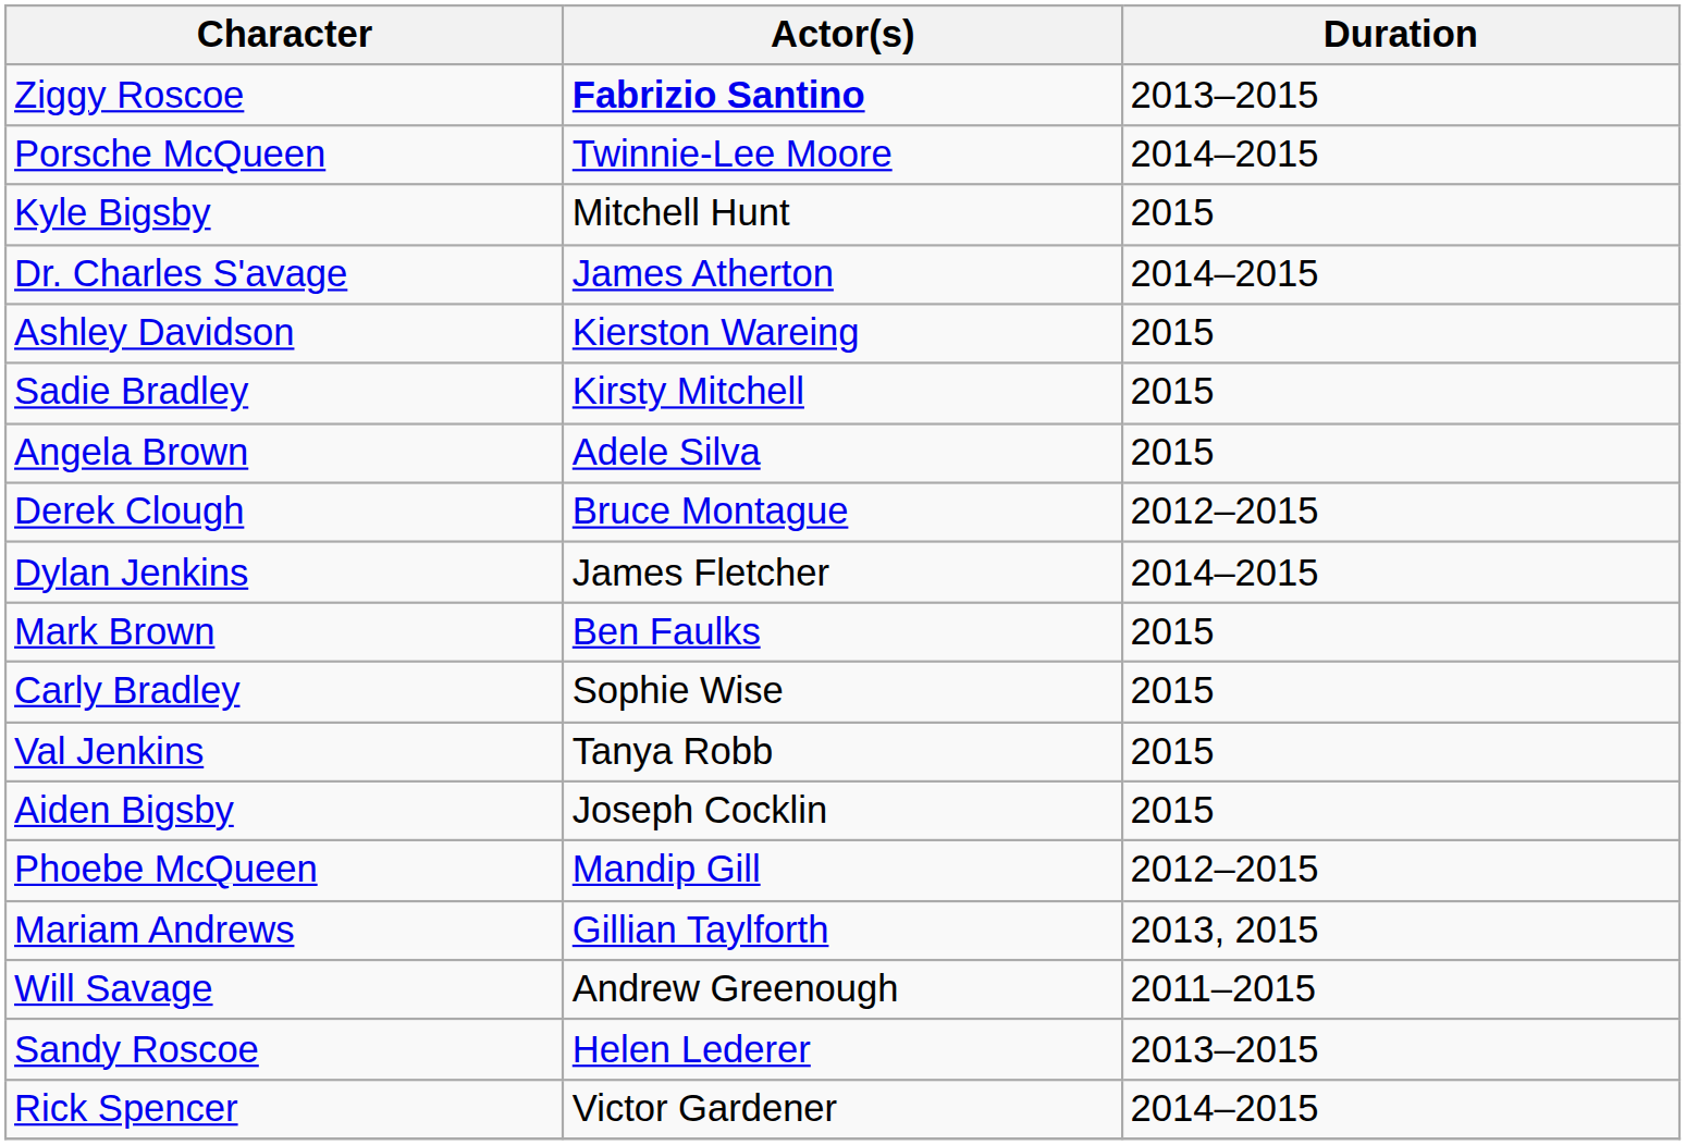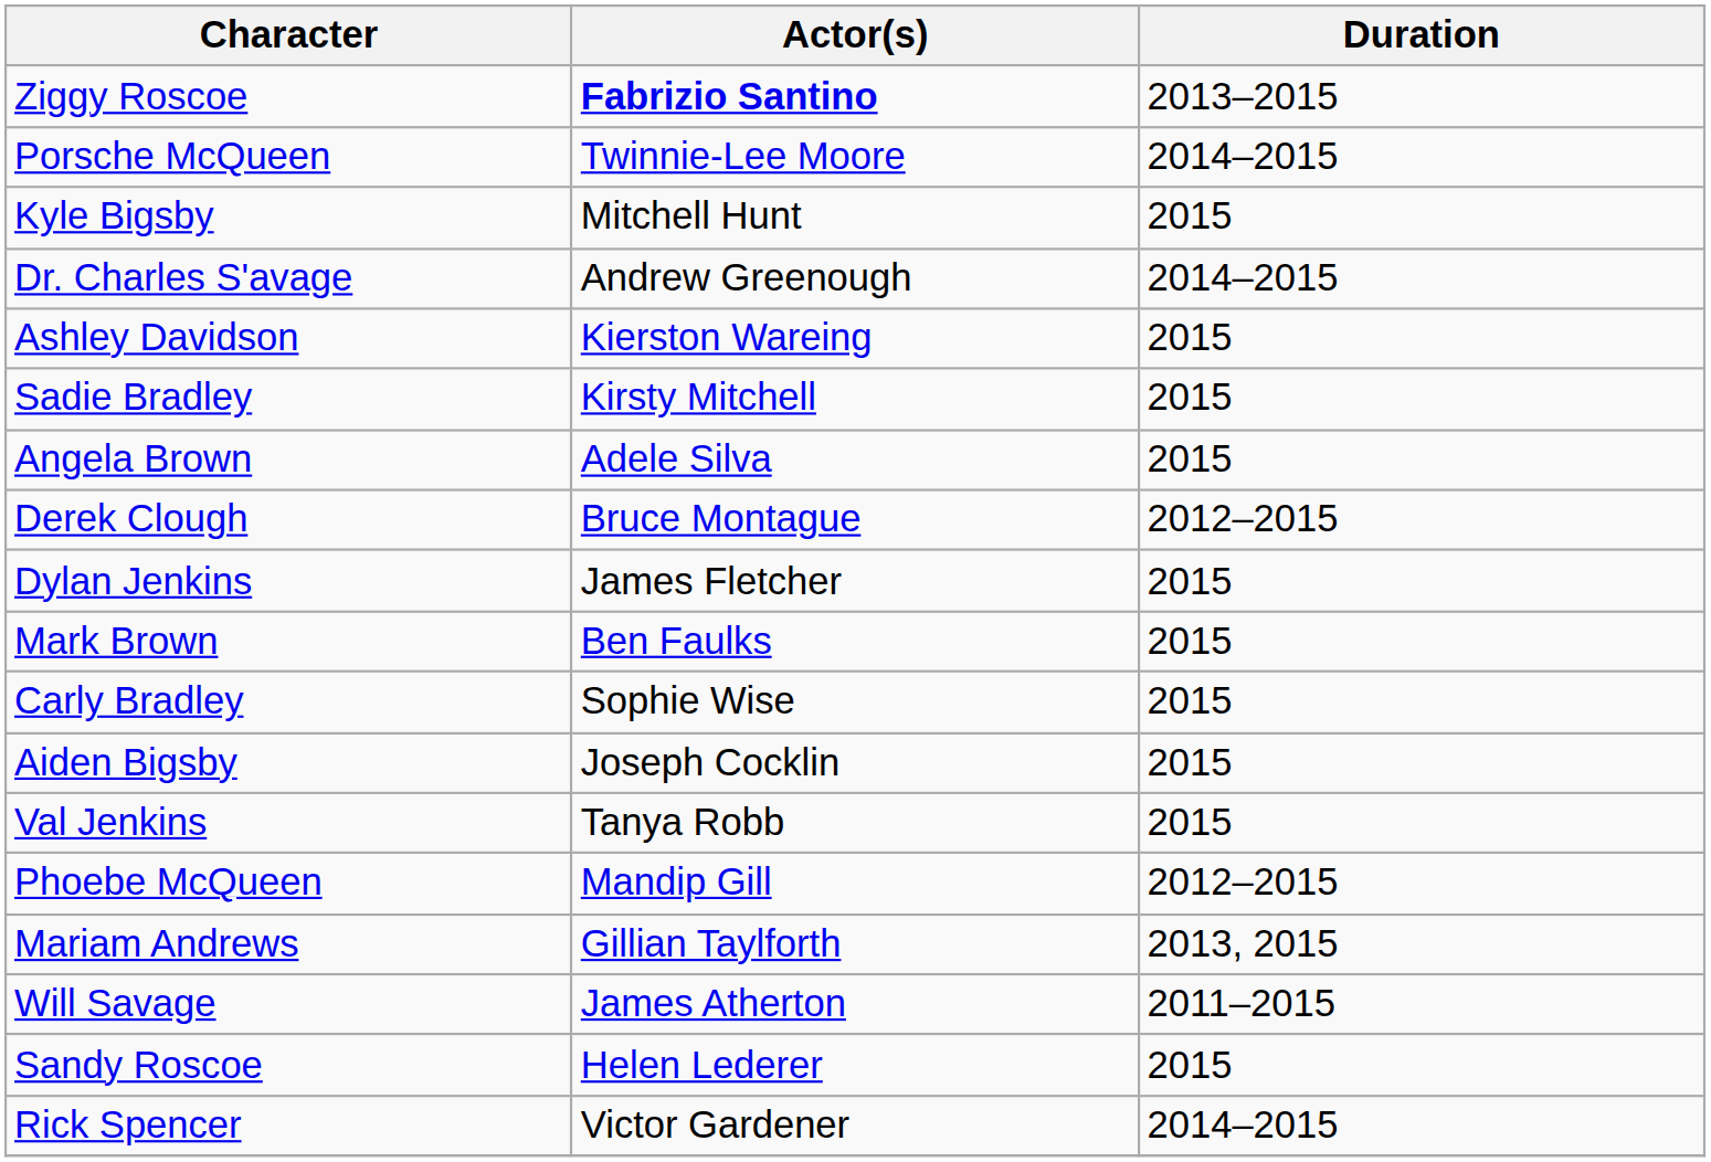Dr. Charles S'avage | Actor(s): James Atherton -> Andrew Greenough
Dylan Jenkins | Duration: 2014–2015 -> 2015
rows swapped: Aiden Bigsby <-> Val Jenkins
Will Savage | Actor(s): Andrew Greenough -> James Atherton
Sandy Roscoe | Duration: 2013–2015 -> 2015
